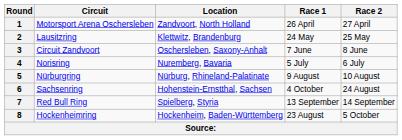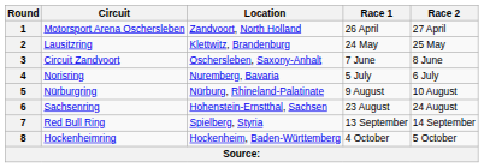6 | Race 1: 4 October -> 23 August
8 | Race 1: 23 August -> 4 October
